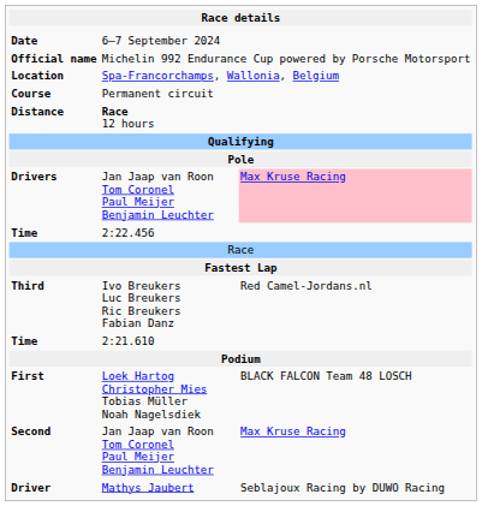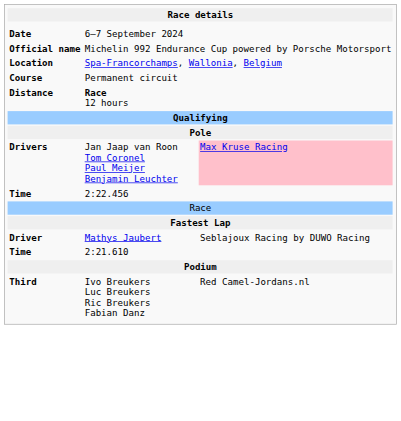rows swapped: Driver <-> Third
- row: First | Loek Hartog Christopher Mies Tobias Müller Noah Nagelsdiek | BLACK FALCON Team 48 LOSCH
- row: Second | Jan Jaap van Roon Tom Coronel Paul Meijer Benjamin Leuchter | Max Kruse Racing
